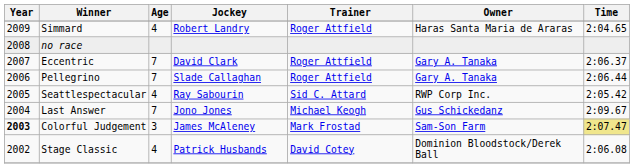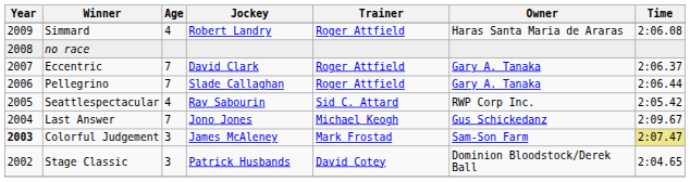Simmard | Time: 2:04.65 -> 2:06.08
Stage Classic | Age: 4 -> 3
Stage Classic | Time: 2:06.08 -> 2:04.65
